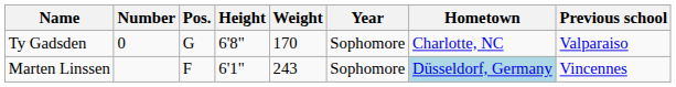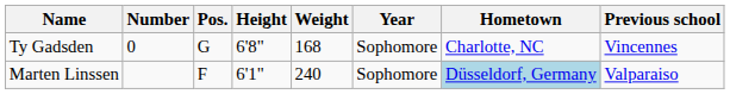Ty Gadsden | Weight: 170 -> 168
Ty Gadsden | Previous school: Valparaiso -> Vincennes
Marten Linssen | Weight: 243 -> 240
Marten Linssen | Previous school: Vincennes -> Valparaiso
